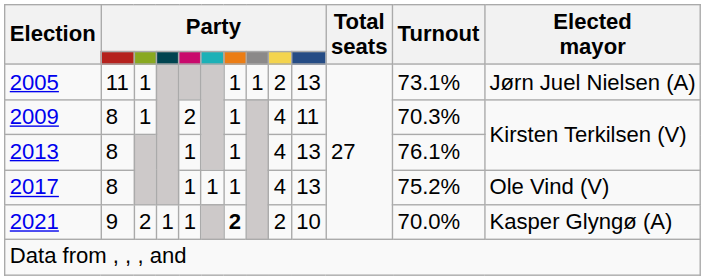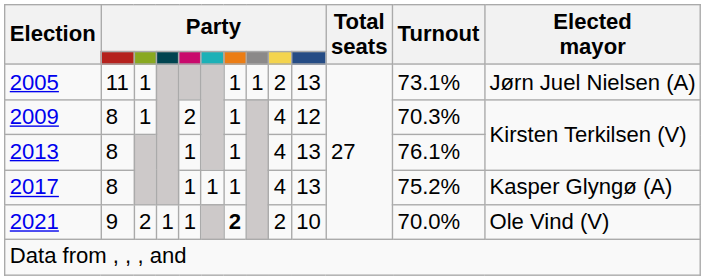2009 | column 10: 11 -> 12
2017 | Elected mayor: Ole Vind (V) -> Kasper Glyngø (A)
2021 | Elected mayor: Kasper Glyngø (A) -> Ole Vind (V)
